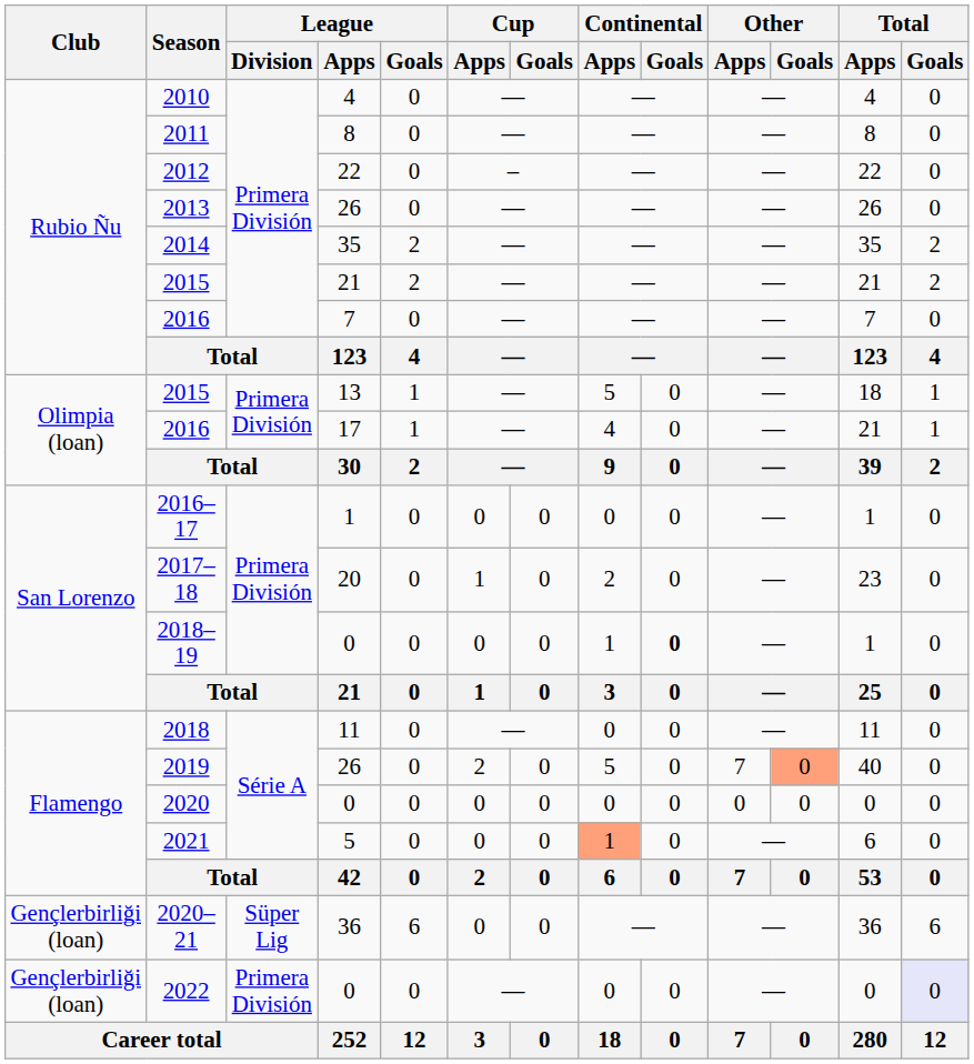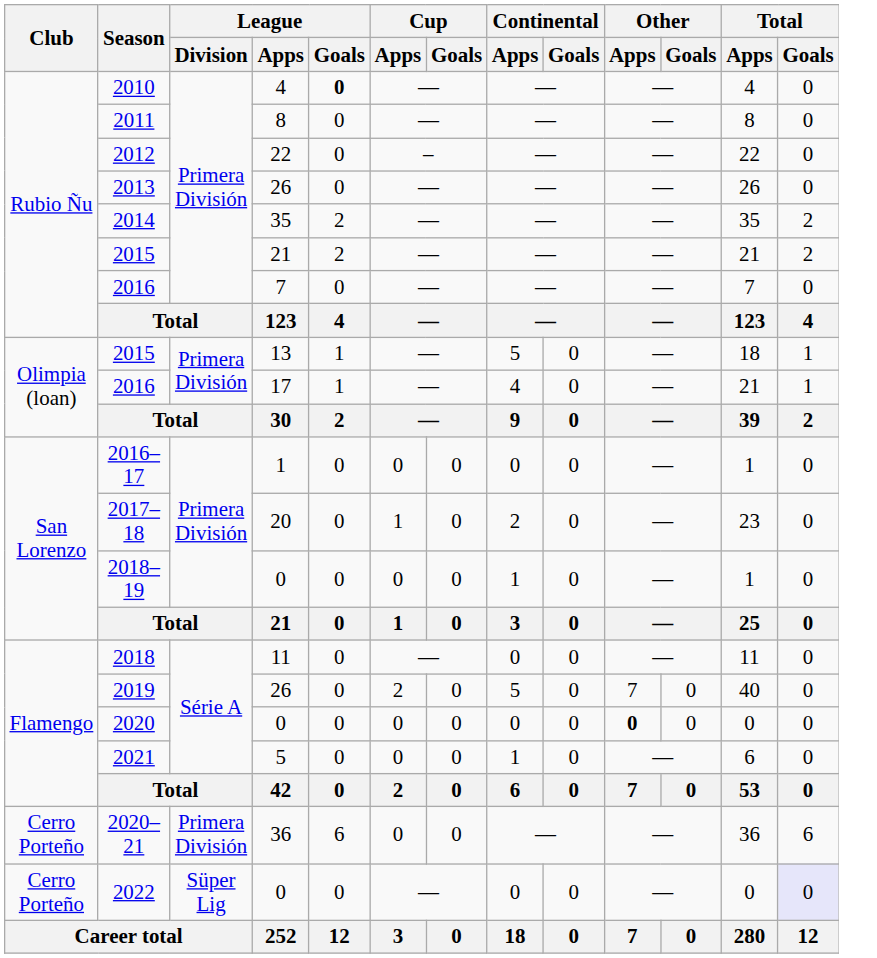2010 | League / Goals: normal -> bold
2018–19 | Continental / Goals: bold -> normal
2019 | Other / Goals: lightsalmon background -> no background
2020 | Other / Apps: normal -> bold
2021 | Continental / Apps: lightsalmon background -> no background
2020–21 | Club: Gençlerbirliği (loan) -> Cerro Porteño
2020–21 | League / Division: Süper Lig -> Primera División
2022 | Club: Gençlerbirliği (loan) -> Cerro Porteño
2022 | League / Division: Primera División -> Süper Lig
